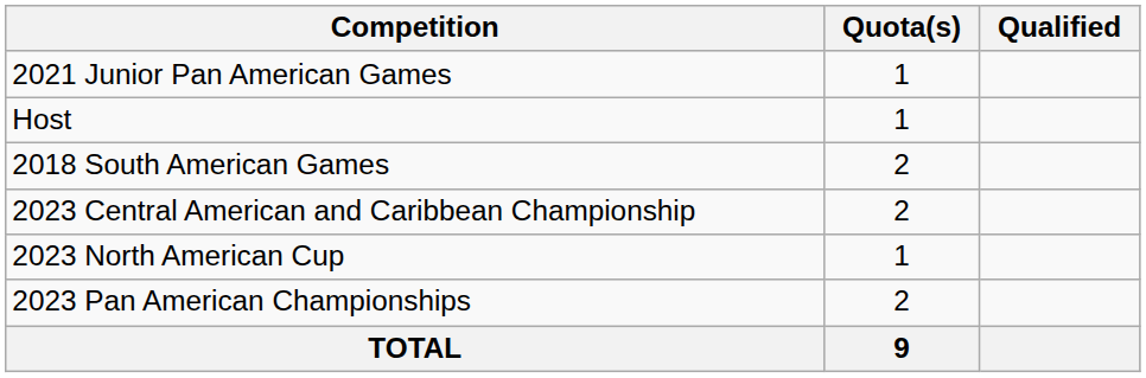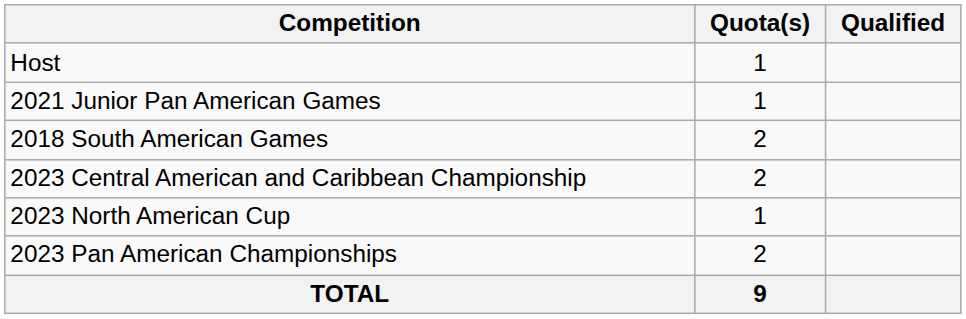rows swapped: Host <-> 2021 Junior Pan American Games
